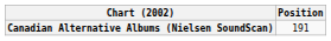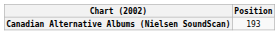Canadian Alternative Albums (Nielsen SoundScan) | Position: 191 -> 193
